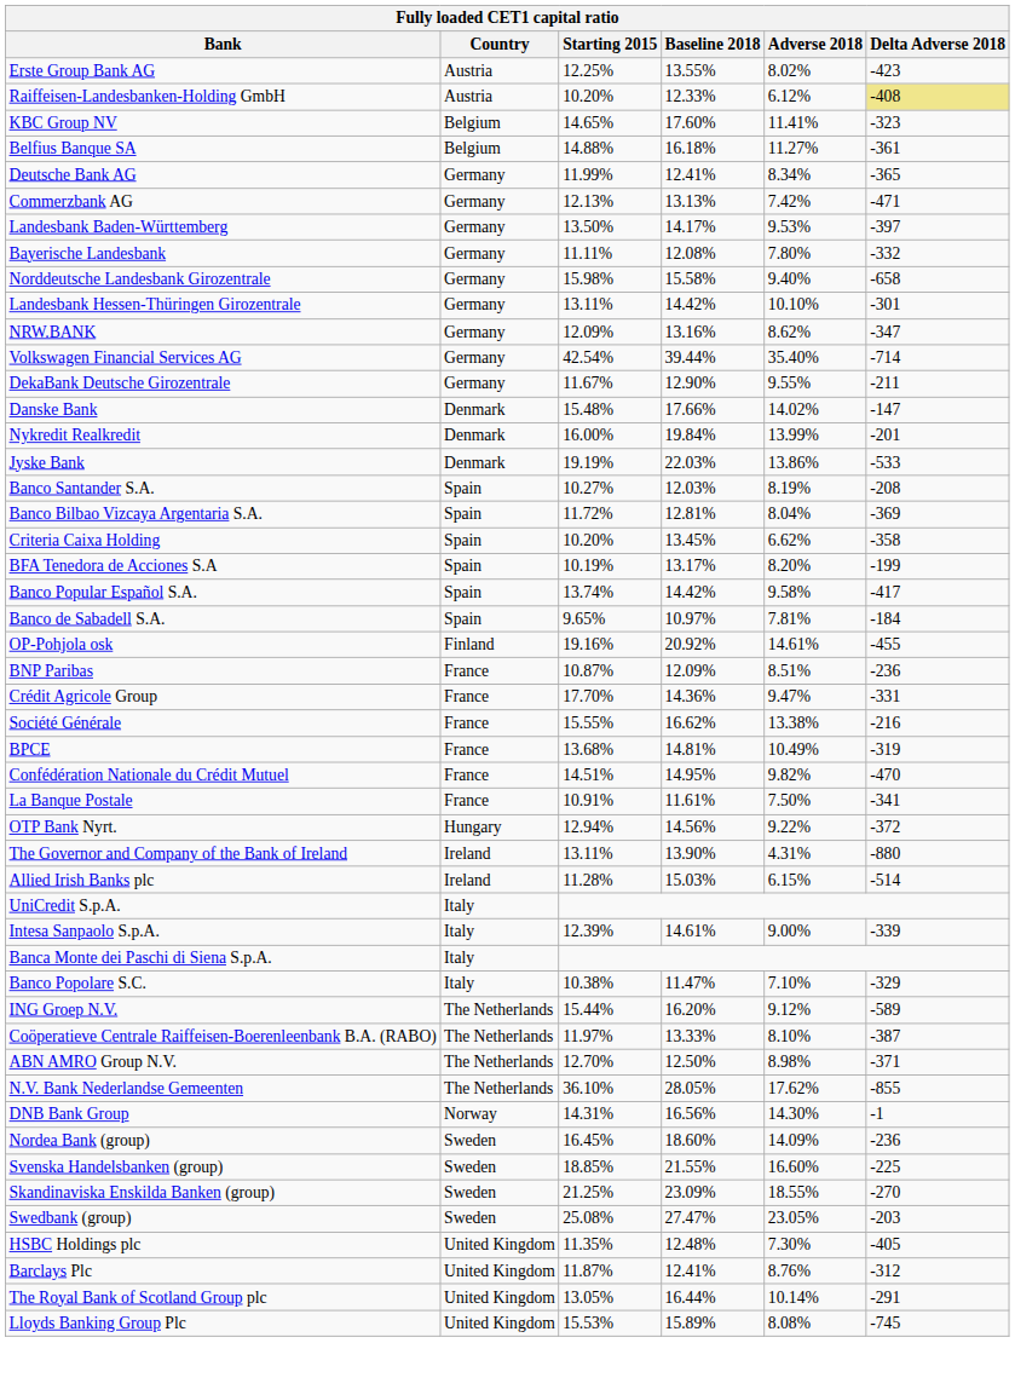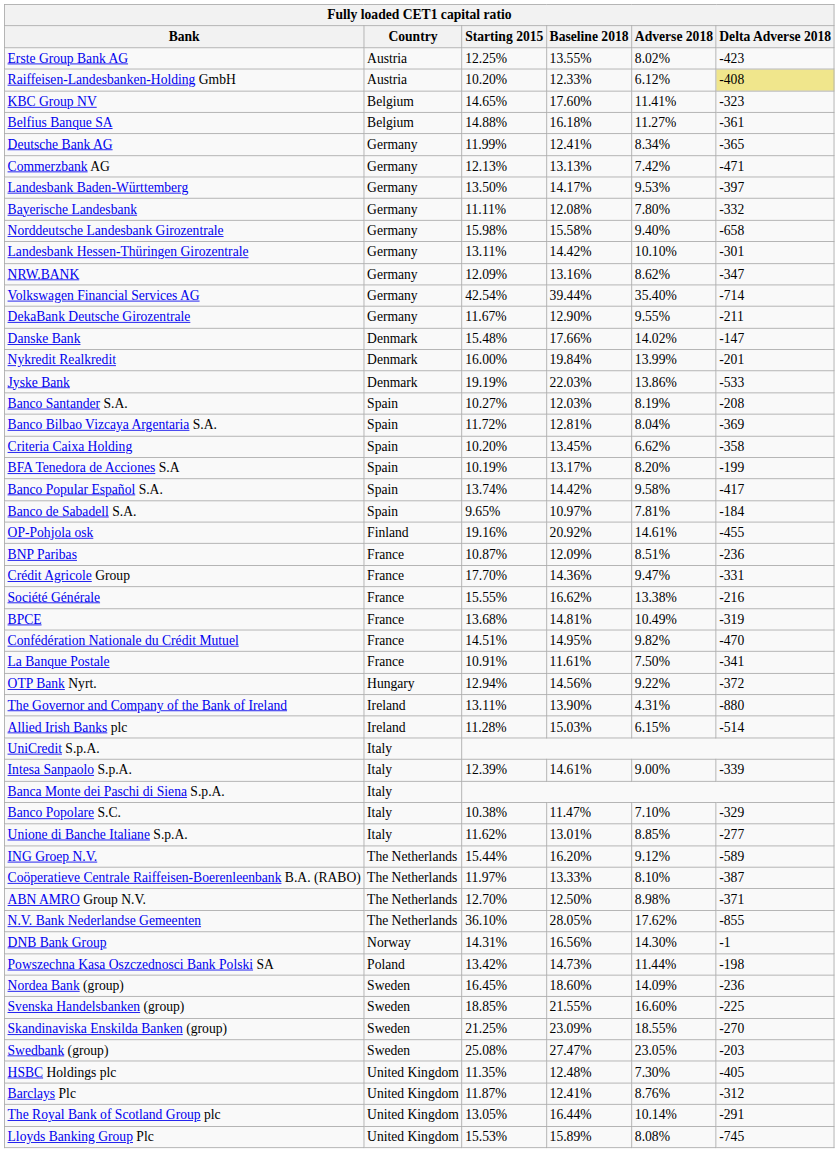+ row: Unione di Banche Italiane S.p.A. | Italy | 11.62% | 13.01% | 8.85% | -277
+ row: Powszechna Kasa Oszczednosci Bank Polski SA | Poland | 13.42% | 14.73% | 11.44% | -198
